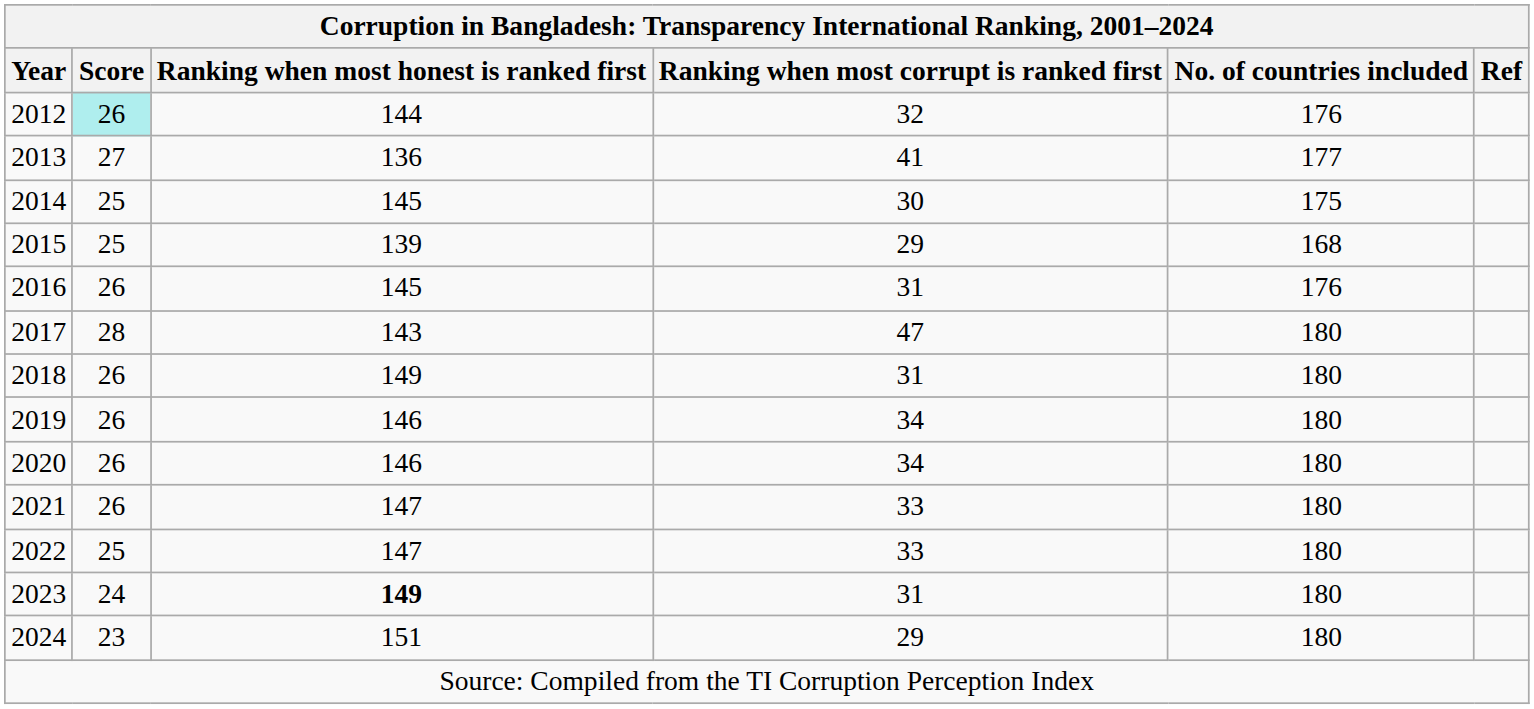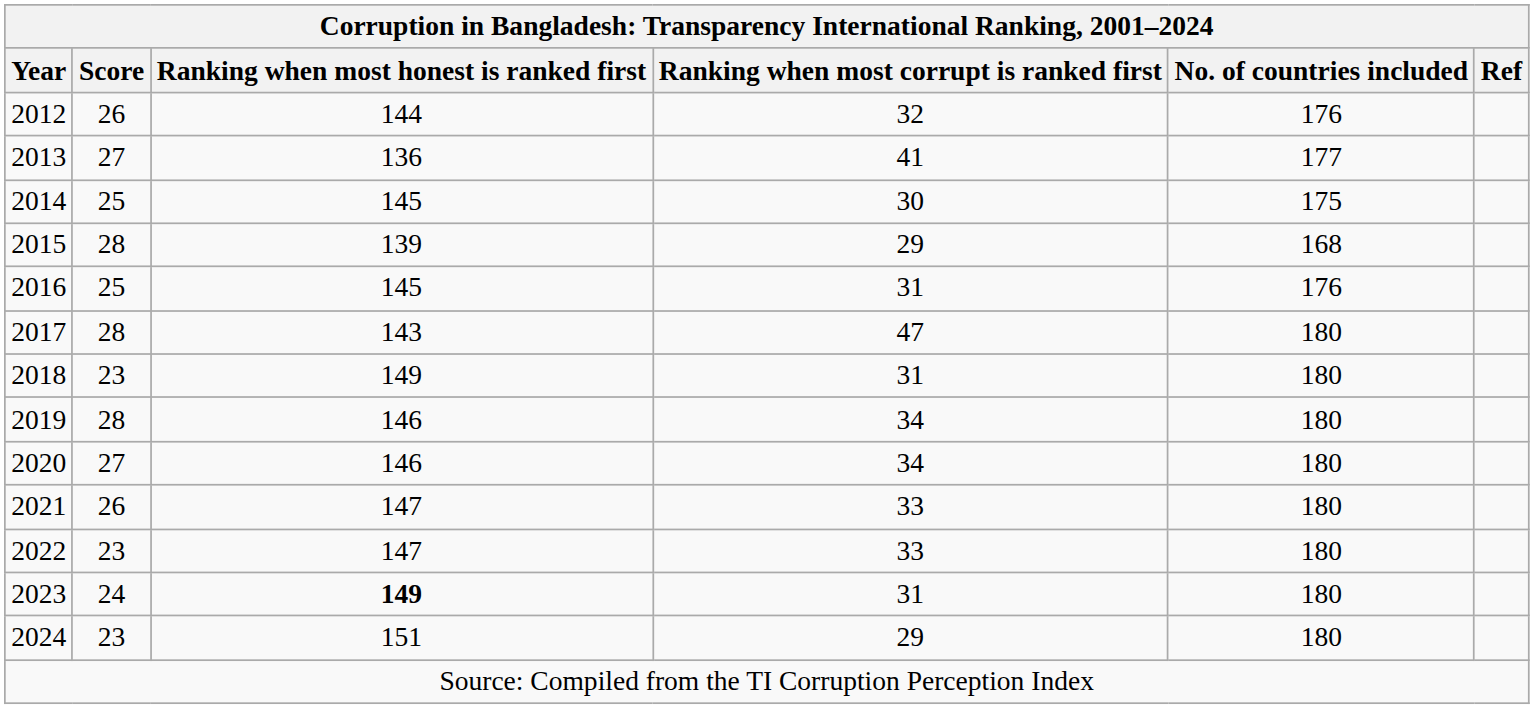2012 | Score: paleturquoise background -> no background
2015 | Score: 25 -> 28
2016 | Score: 26 -> 25
2018 | Score: 26 -> 23
2019 | Score: 26 -> 28
2020 | Score: 26 -> 27
2022 | Score: 25 -> 23
